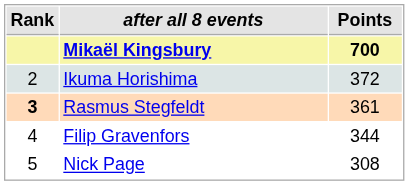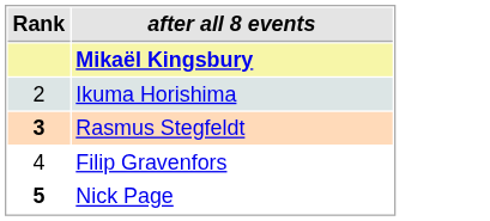- column: Points | 700 | 372 | 361 | 344 | 308
Nick Page | Rank: normal -> bold
